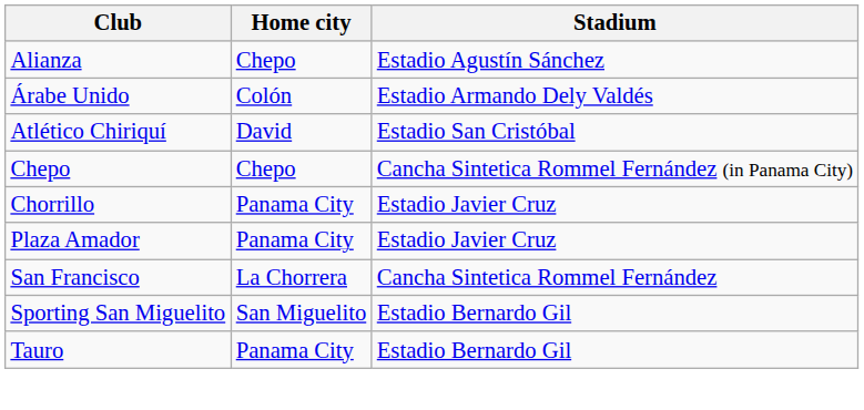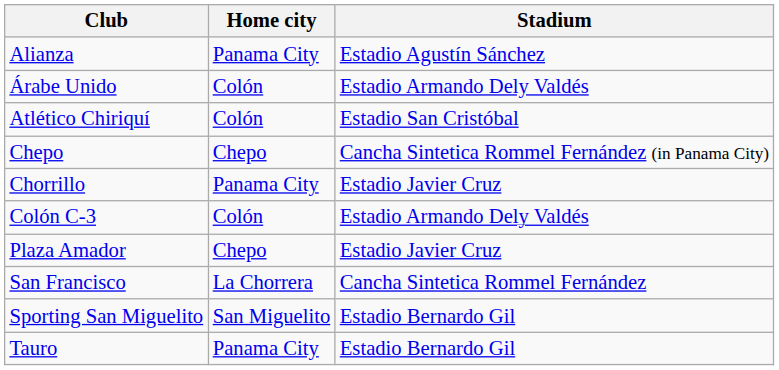Alianza | Home city: Chepo -> Panama City
Atlético Chiriquí | Home city: David -> Colón
+ row: Colón C-3 | Colón | Estadio Armando Dely Valdés
Plaza Amador | Home city: Panama City -> Chepo
